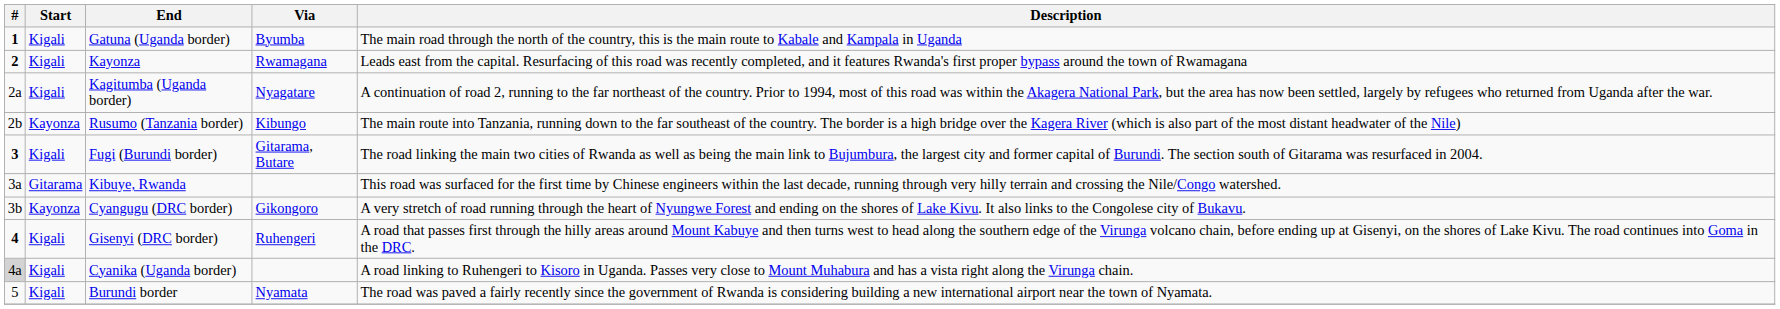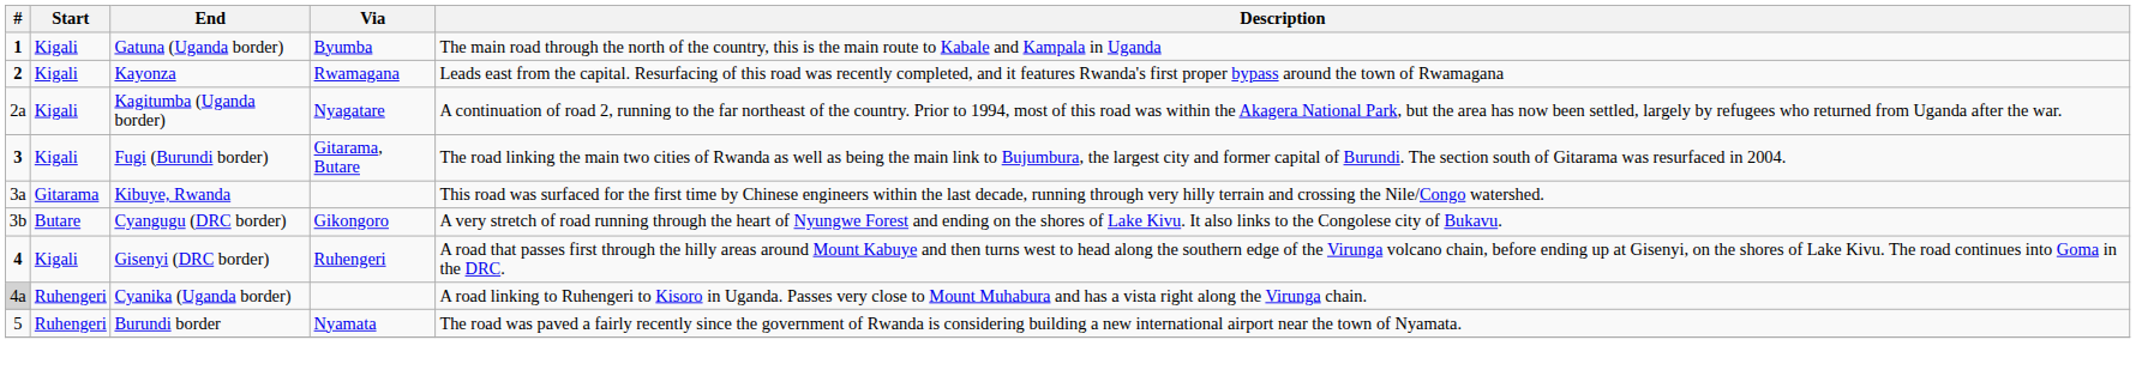- row: 2b | Kayonza | Rusumo (Tanzania border) | Kibungo | The main route into Tanzania, running down to the far southeast of the country. The border is a high bridge over the Kagera River (which is also part of the most distant headwater of the Nile)
Cyangugu (DRC border) | Start: Kayonza -> Butare
Cyanika (Uganda border) | Start: Kigali -> Ruhengeri
Burundi border | Start: Kigali -> Ruhengeri
